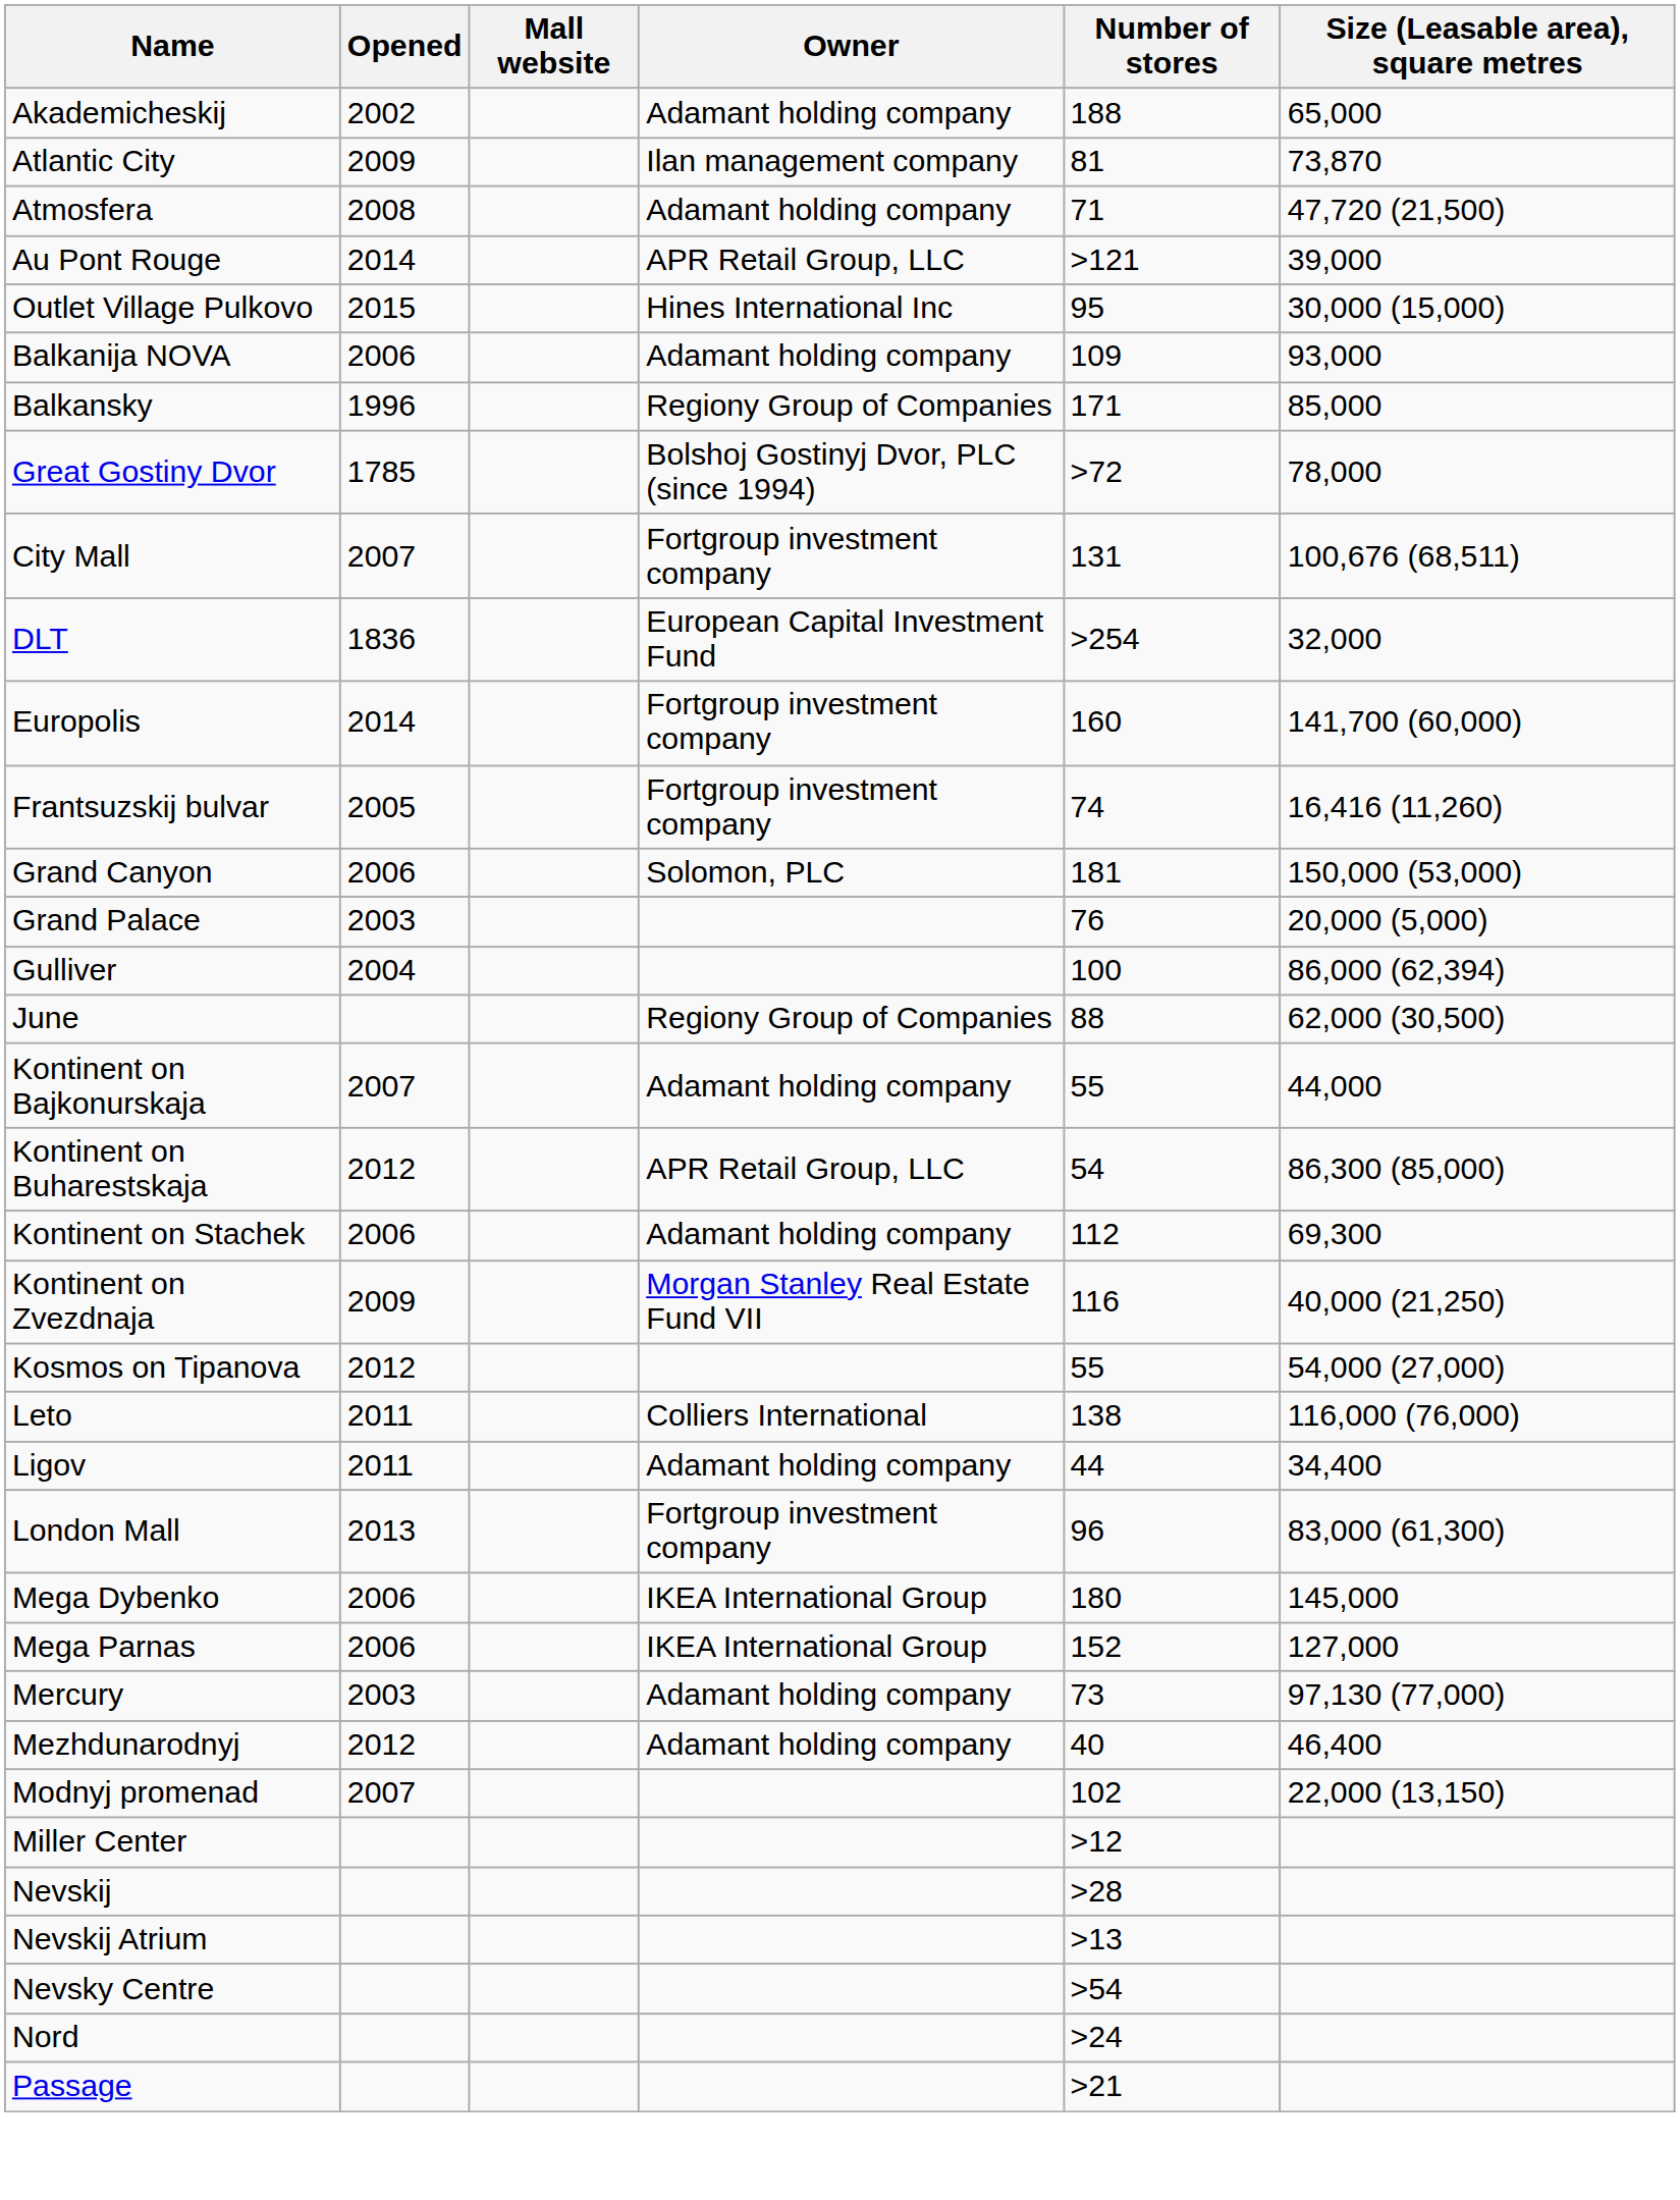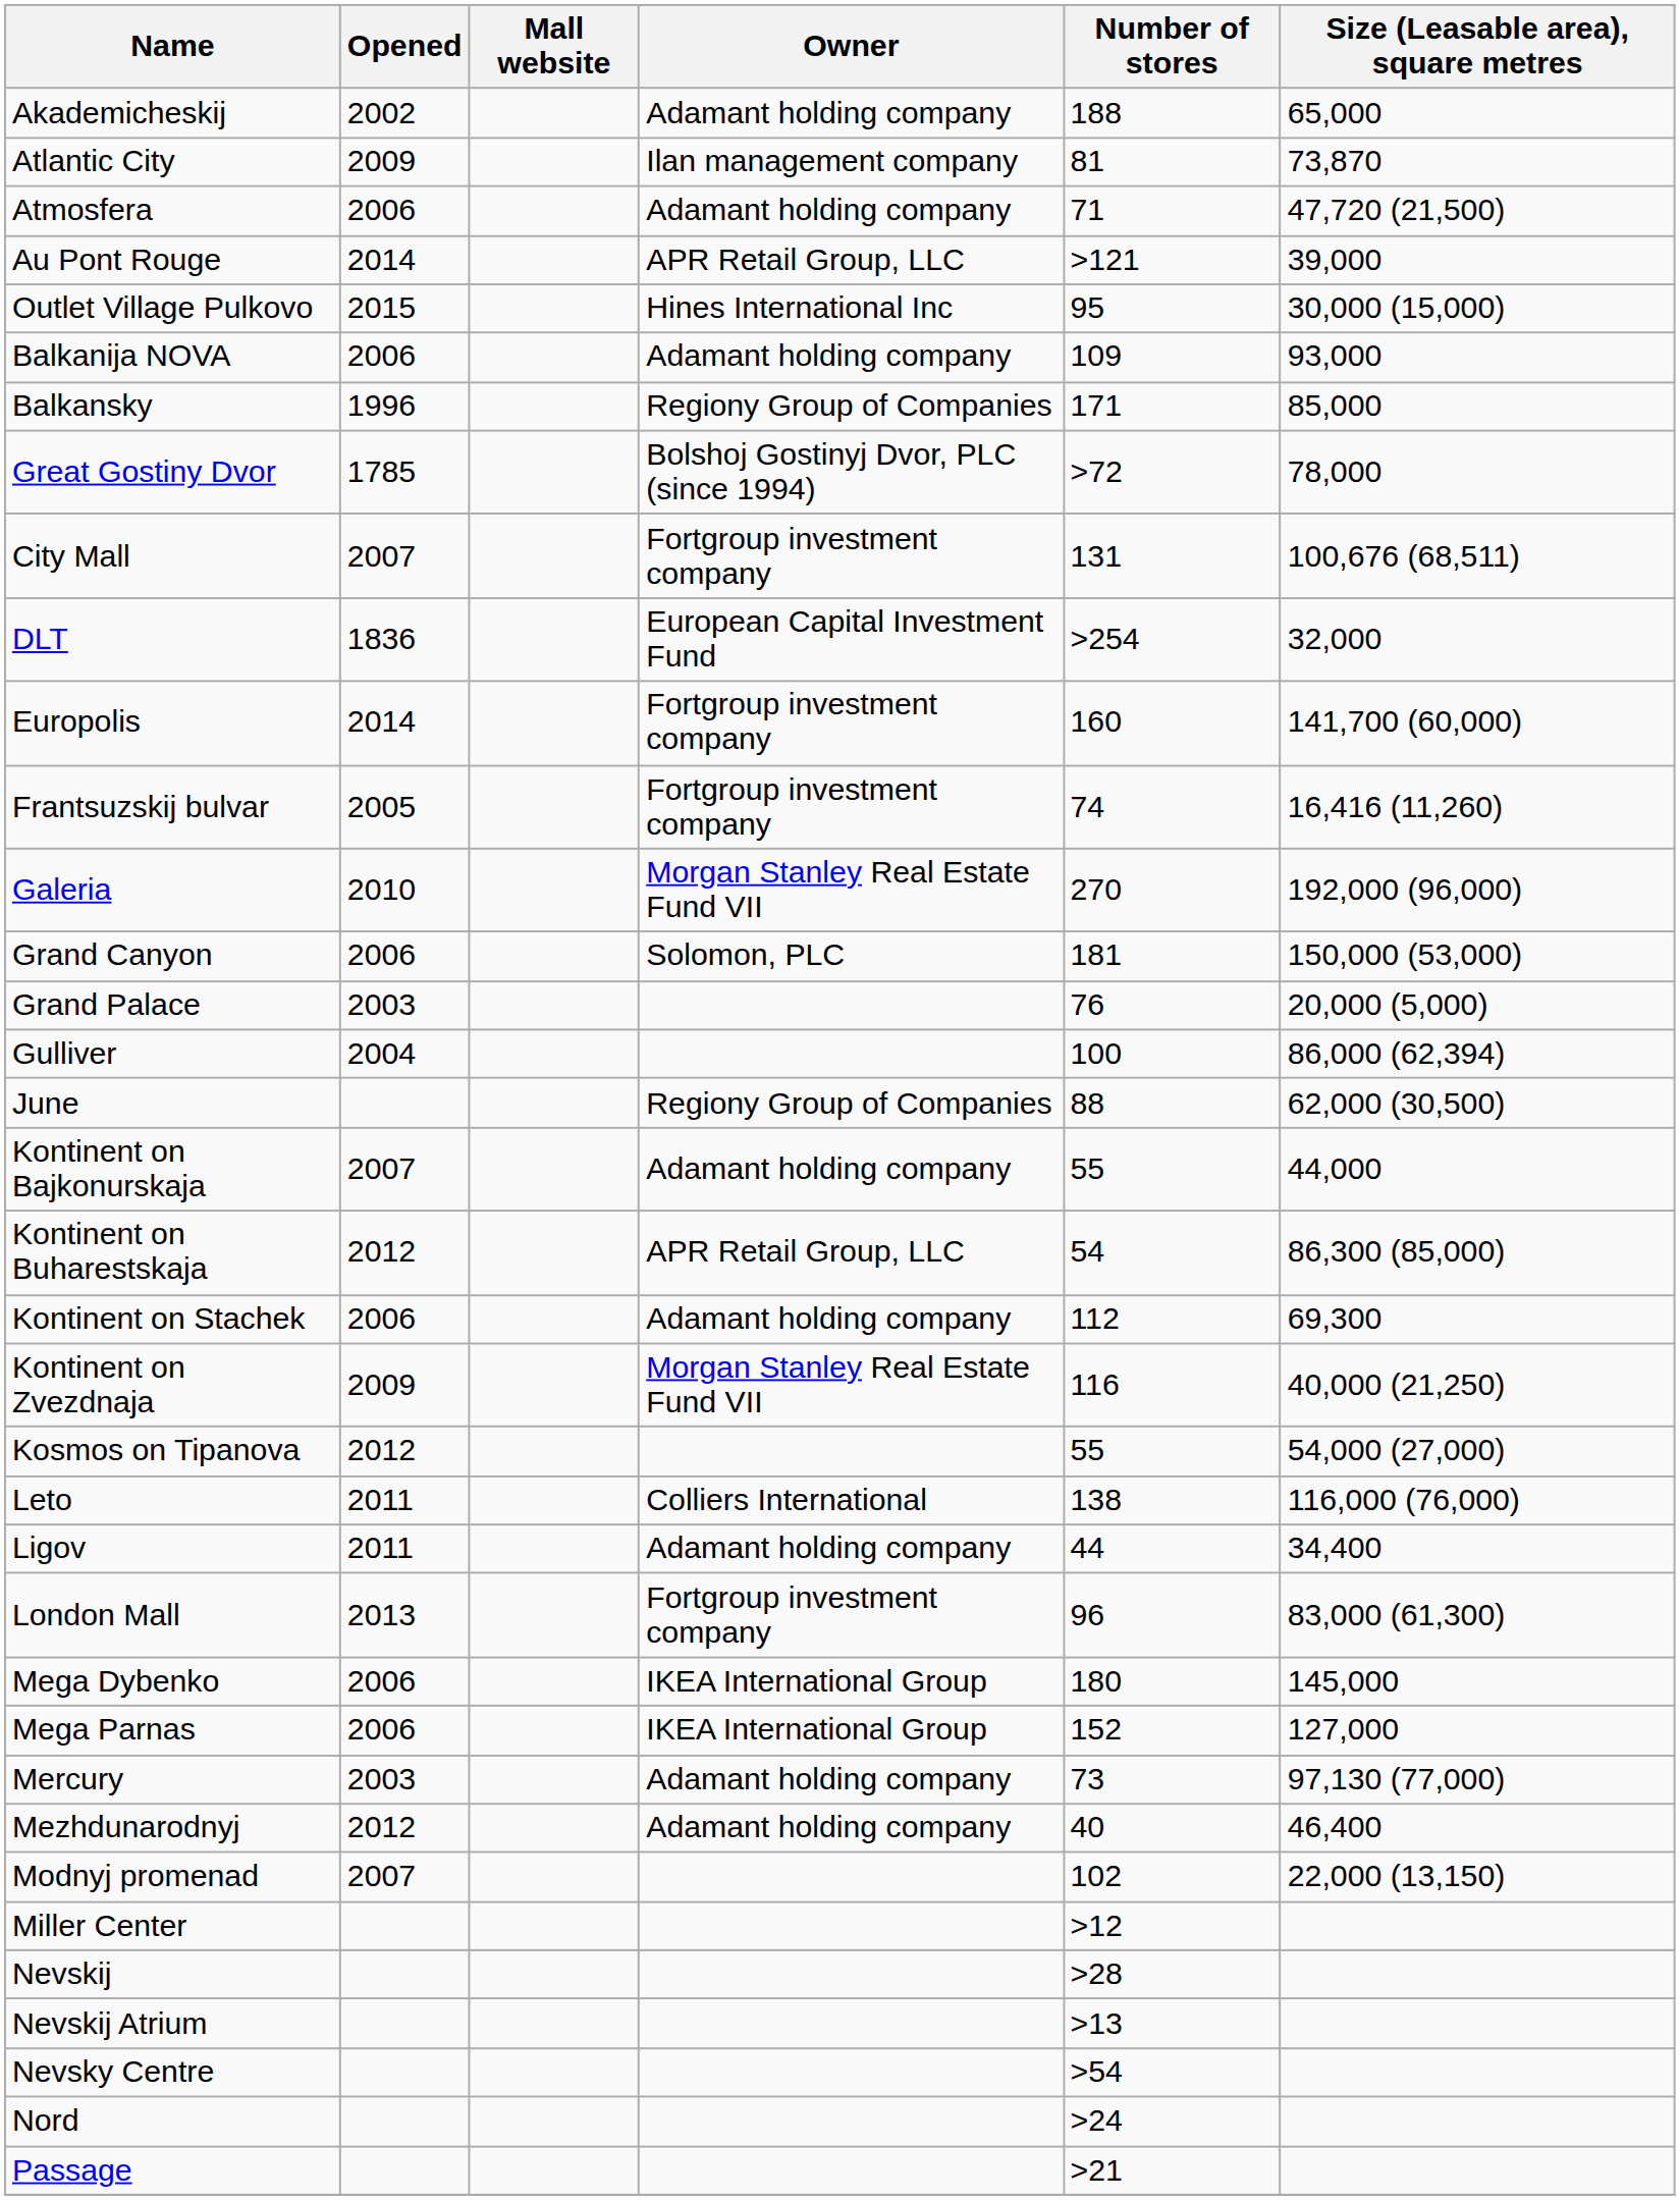Atmosfera | Opened: 2008 -> 2006
+ row: Galeria | 2010 | Morgan Stanley Real Estate Fund VII | 270 | 192,000 (96,000)
